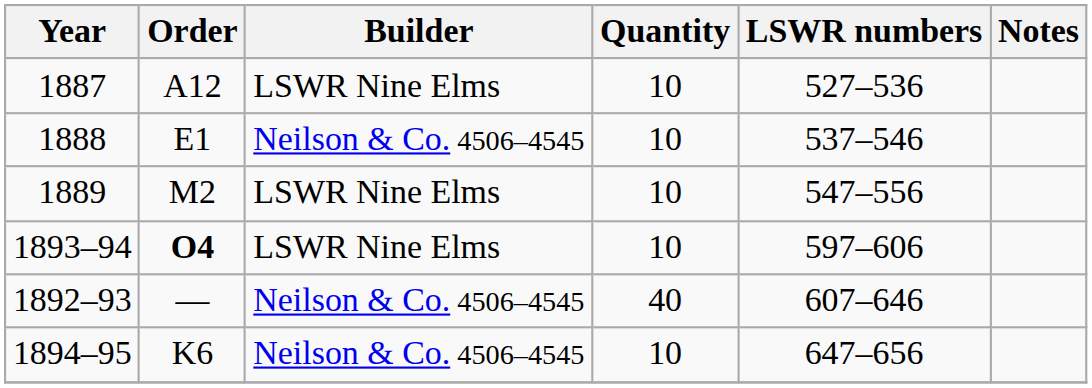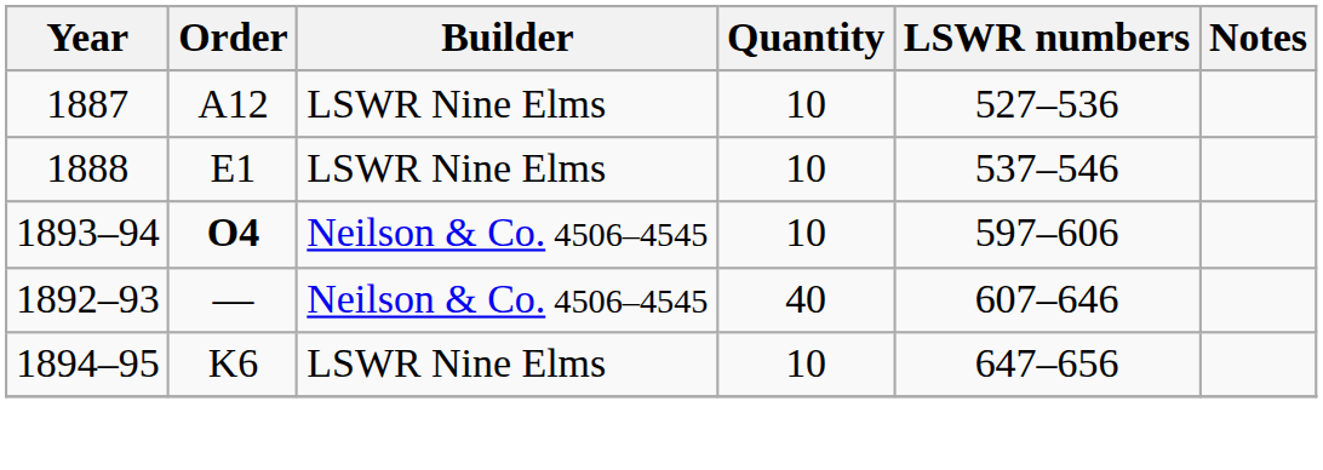1888 | Builder: Neilson & Co. 4506–4545 -> LSWR Nine Elms
- row: 1889 | M2 | LSWR Nine Elms | 10 | 547–556
1893–94 | Builder: LSWR Nine Elms -> Neilson & Co. 4506–4545
1894–95 | Builder: Neilson & Co. 4506–4545 -> LSWR Nine Elms
